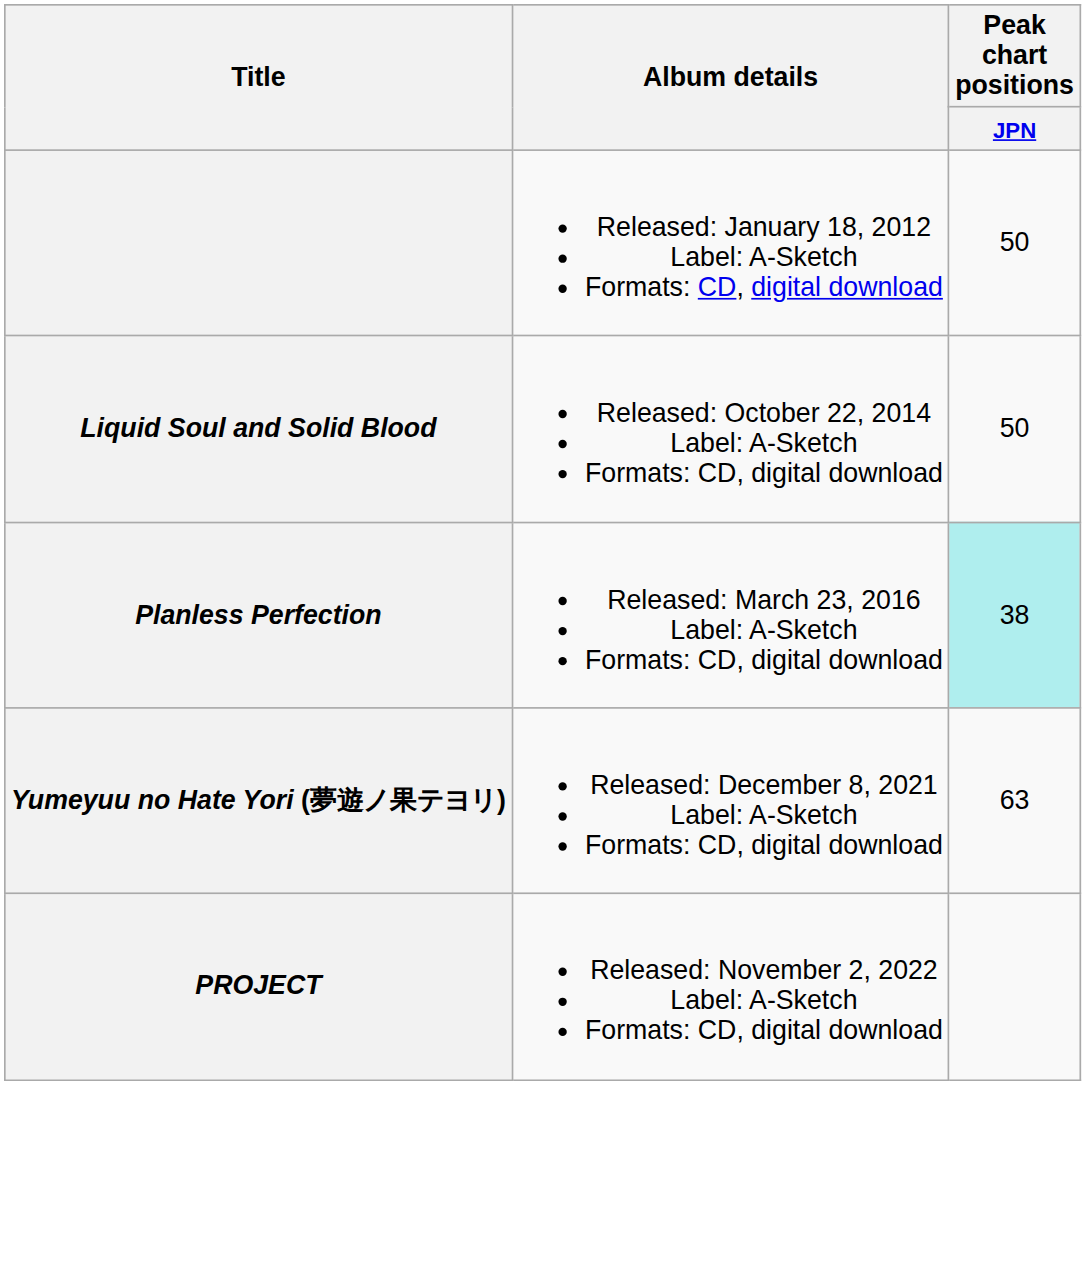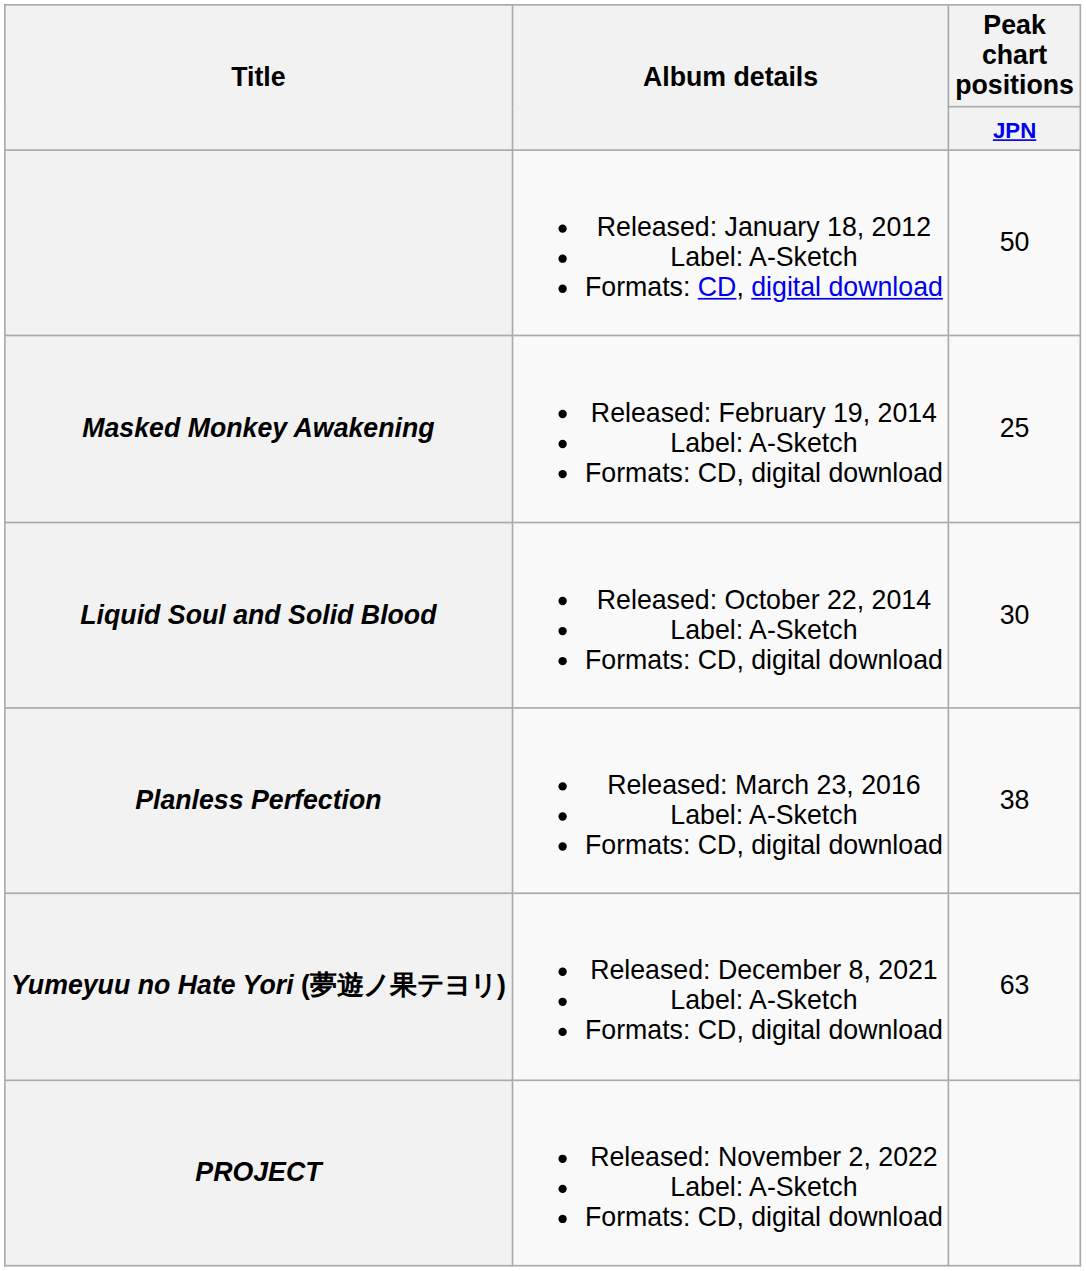+ row: Masked Monkey Awakening | Released: February 19, 2014 Label: A-Sketch Formats: CD, digital download | 25
Liquid Soul and Solid Blood | Peak chart positions / JPN: 50 -> 30
Planless Perfection | Peak chart positions / JPN: paleturquoise background -> no background
